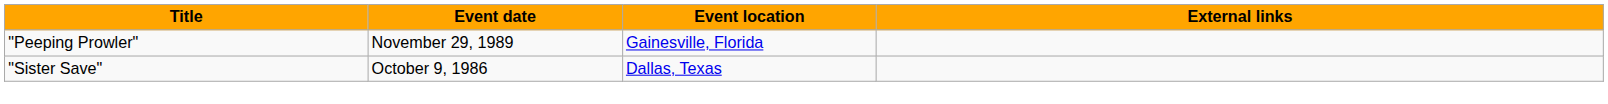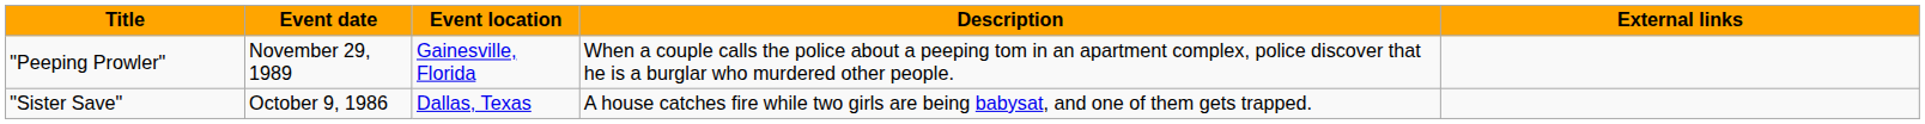+ column: Description | When a couple calls the police about a peeping tom in an apartment complex, police discover that he is a burglar who murdered other people. | A house catches fire while two girls are being babysat, and one of them gets trapped.
